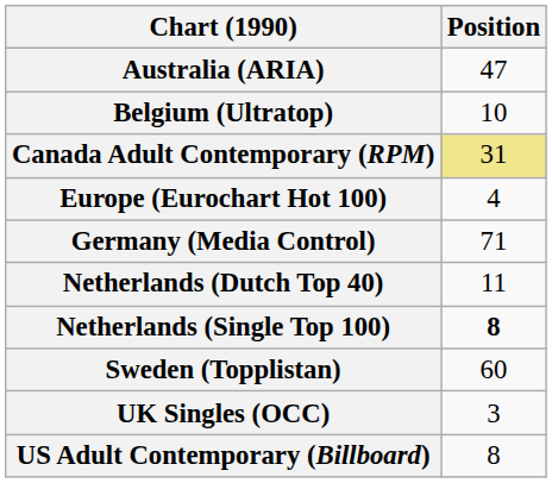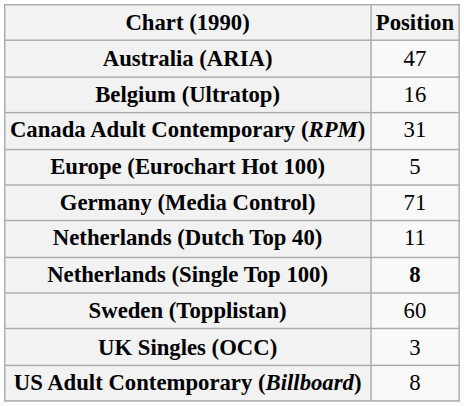Belgium (Ultratop) | Position: 10 -> 16
Canada Adult Contemporary (RPM) | Position: khaki background -> no background
Europe (Eurochart Hot 100) | Position: 4 -> 5
